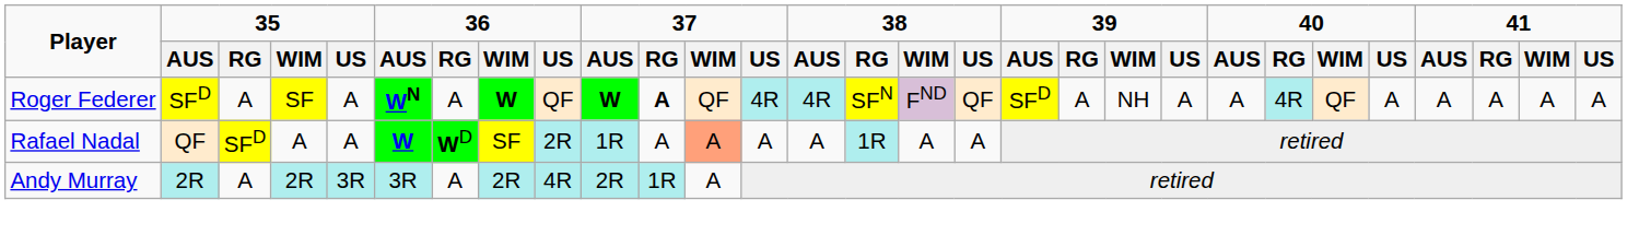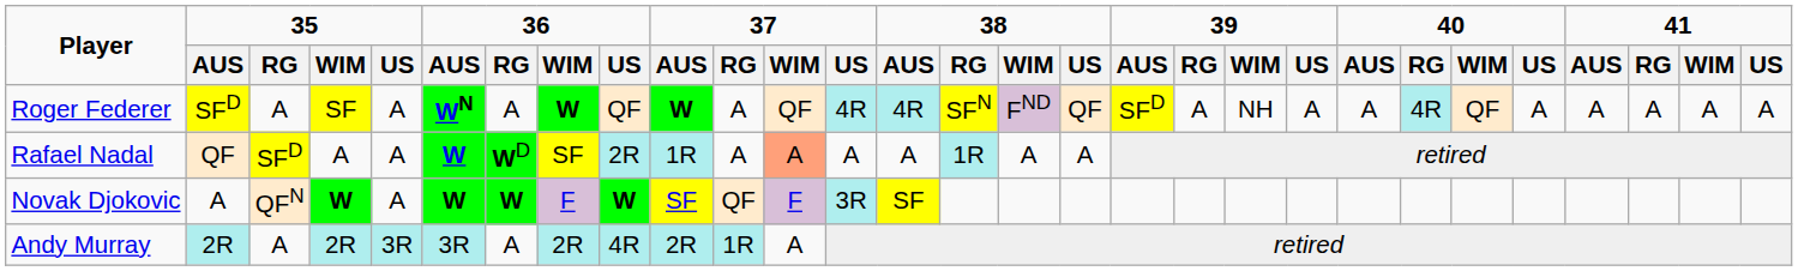Roger Federer | 37 / RG: bold -> normal
+ row: Novak Djokovic | A | QFN | W | A | W | W | F | W | SF | QF | F | 3R | SF
